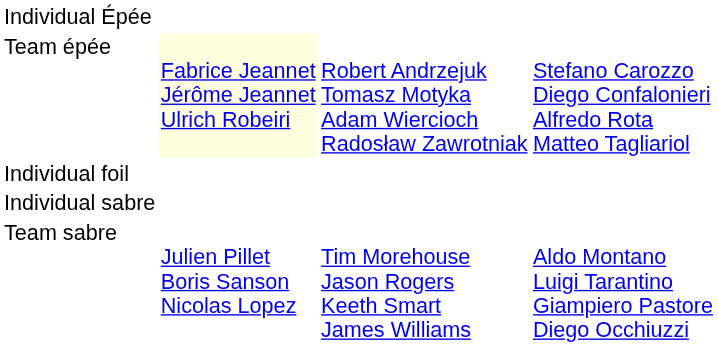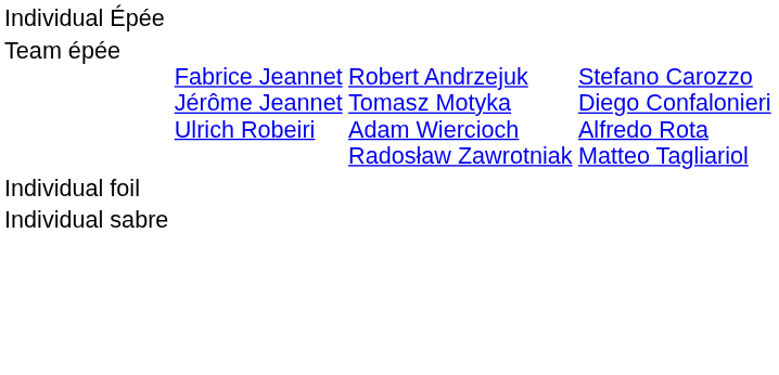Team épée | column 2: lightyellow background -> no background
- row: Team sabre | Julien Pillet Boris Sanson Nicolas Lopez | Tim Morehouse Jason Rogers Keeth Smart James Williams | Aldo Montano Luigi Tarantino Giampiero Pastore Diego Occhiuzzi
